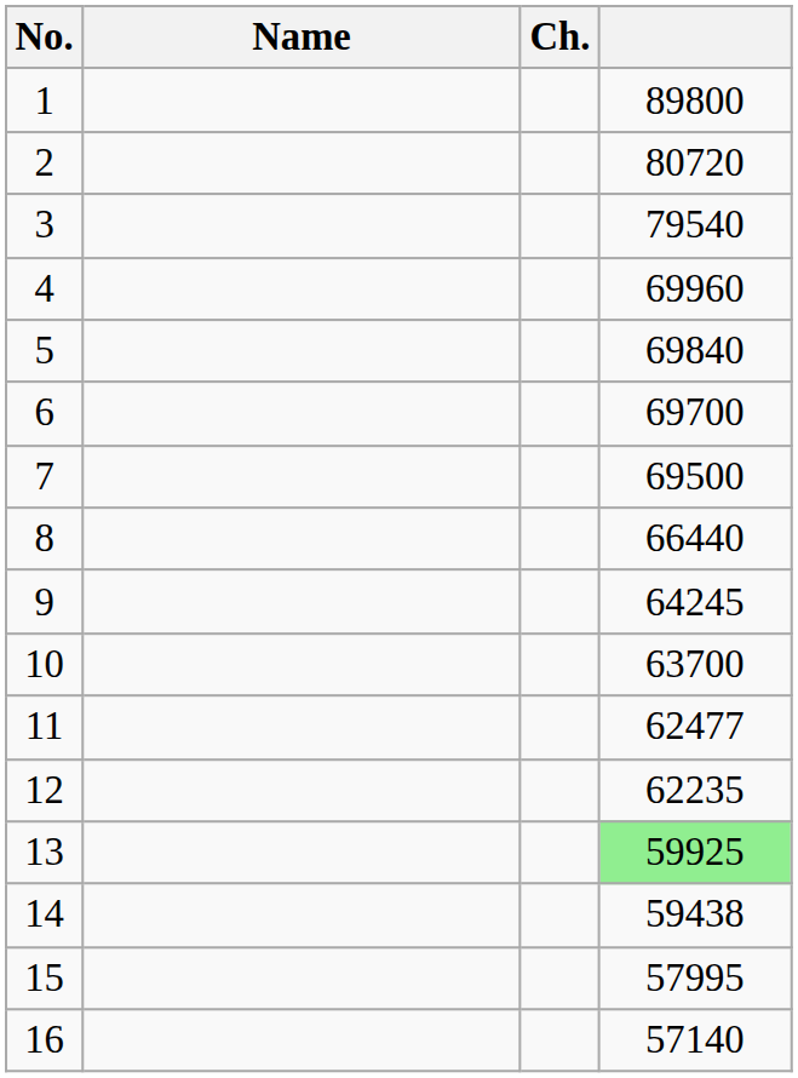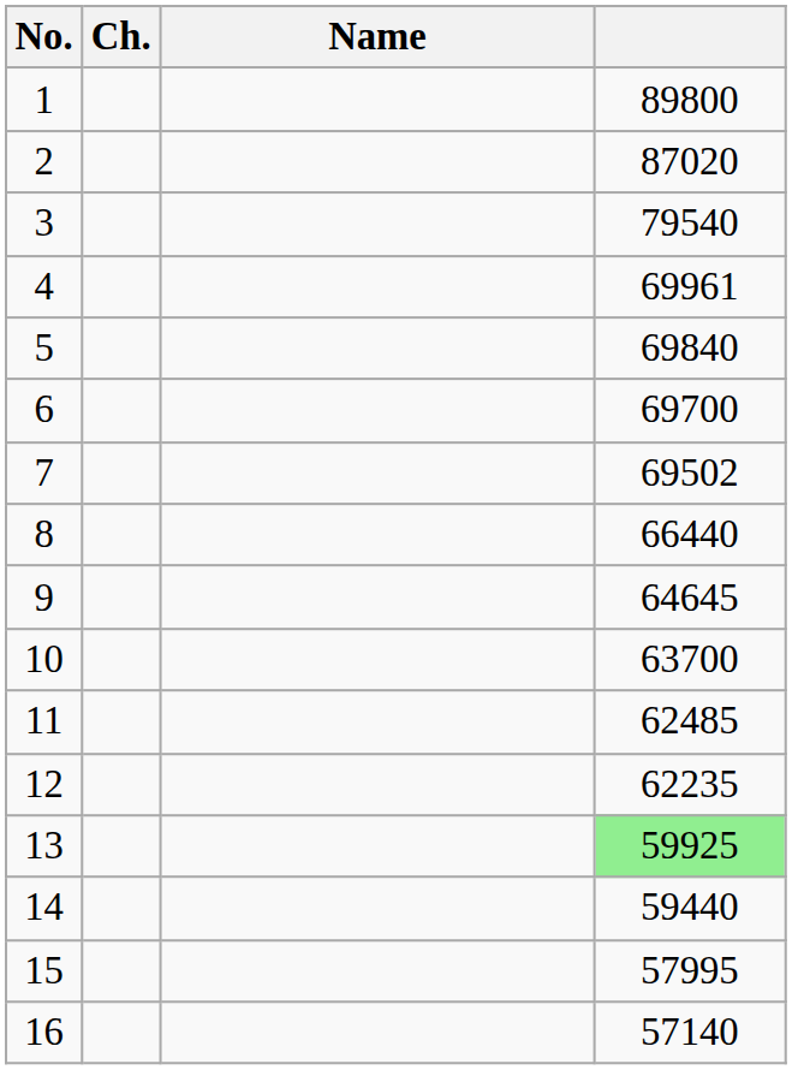columns swapped: Ch. <-> Name
2 | column 4: 80720 -> 87020
4 | column 4: 69960 -> 69961
7 | column 4: 69500 -> 69502
9 | column 4: 64245 -> 64645
11 | column 4: 62477 -> 62485
14 | column 4: 59438 -> 59440
